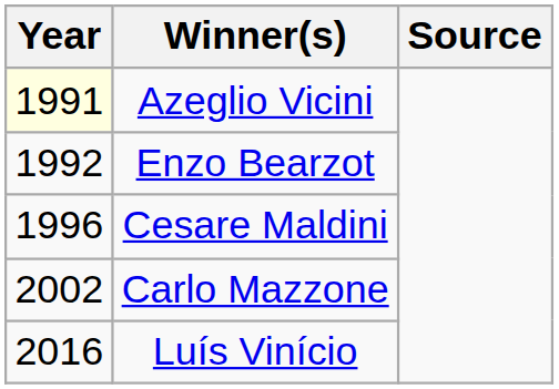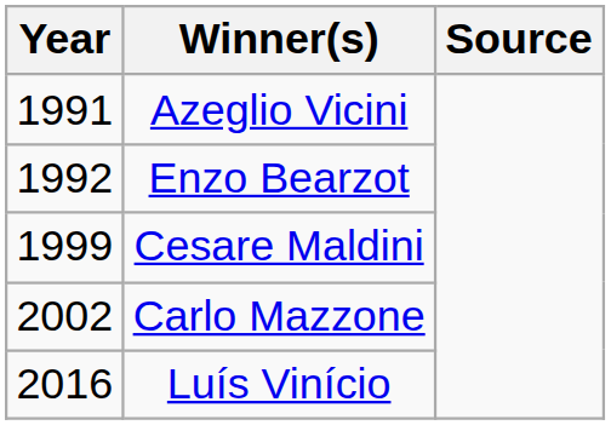Azeglio Vicini | Year: lightyellow background -> no background
Cesare Maldini | Year: 1996 -> 1999
